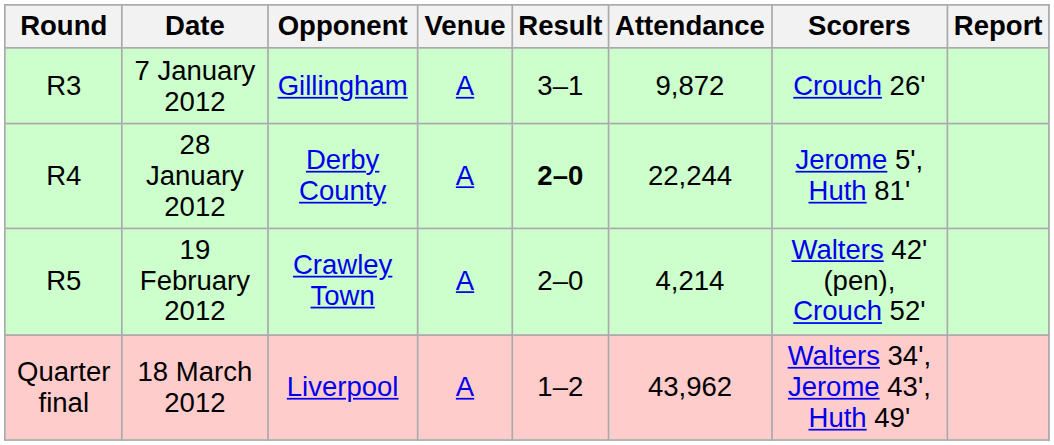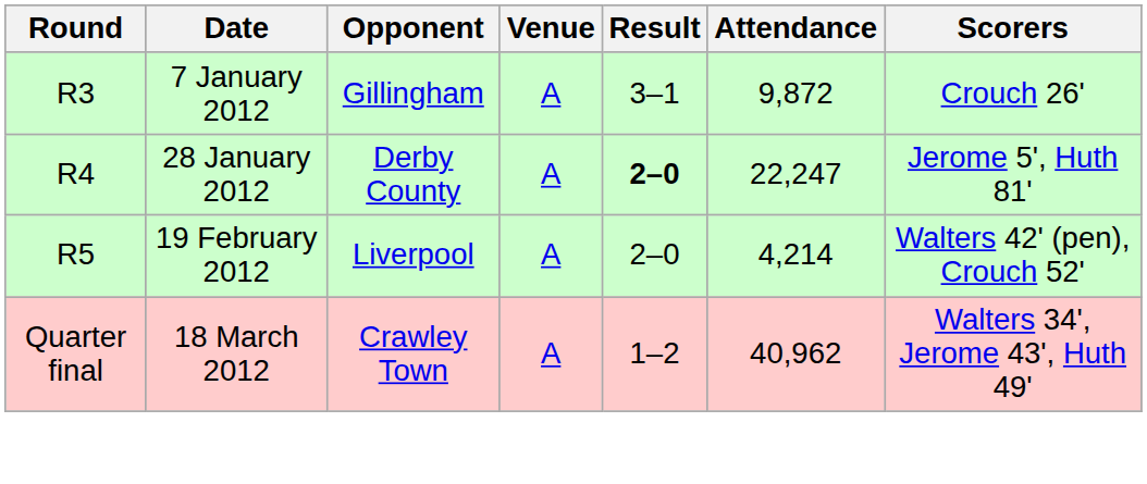- column: Report
28 January 2012 | Attendance: 22,244 -> 22,247
19 February 2012 | Opponent: Crawley Town -> Liverpool
18 March 2012 | Opponent: Liverpool -> Crawley Town
18 March 2012 | Attendance: 43,962 -> 40,962
